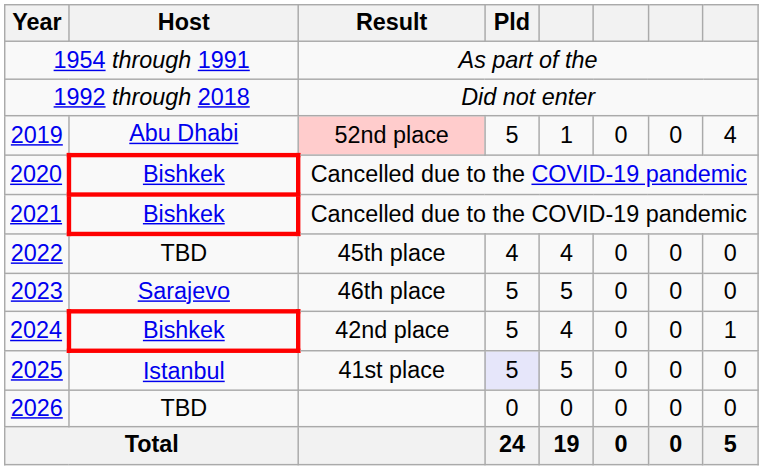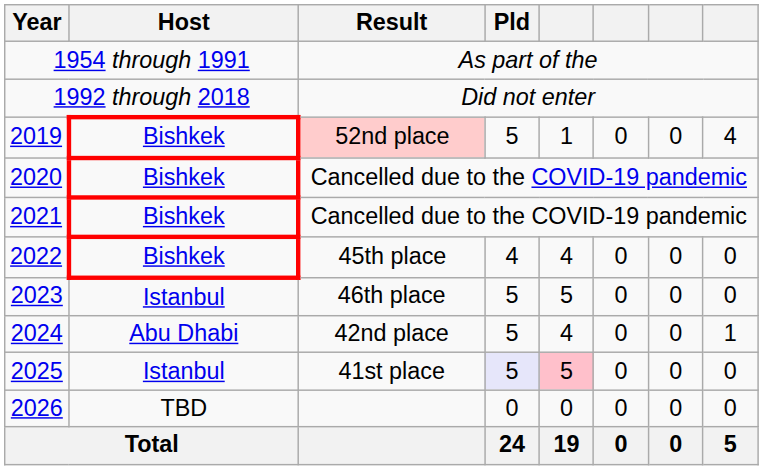52nd place | Host: Abu Dhabi -> Bishkek
45th place | Host: TBD -> Bishkek
46th place | Host: Sarajevo -> Istanbul
42nd place | Host: Bishkek -> Abu Dhabi
41st place | column 5: no background -> pink background
